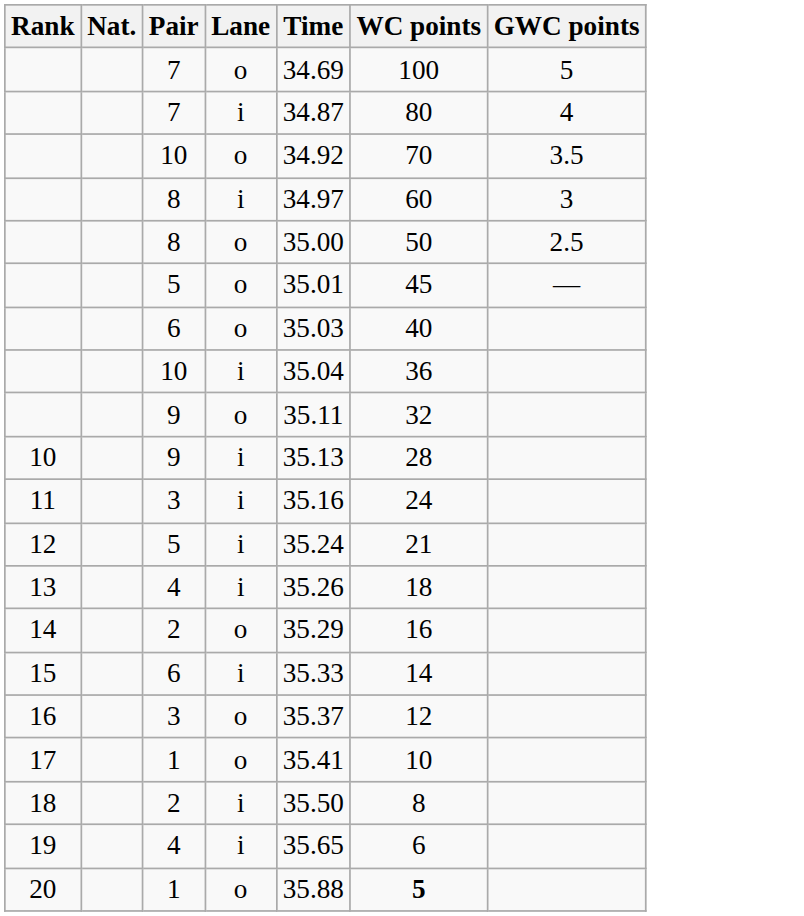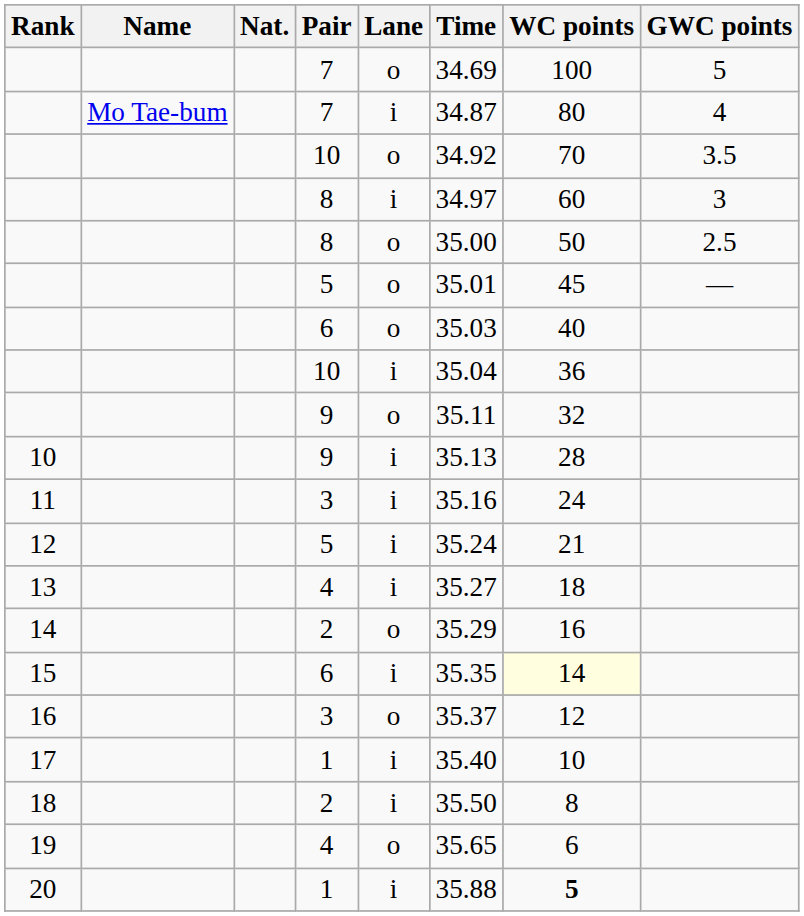+ column: Name | Mo Tae-bum
13 | Time: 35.26 -> 35.27
15 | Time: 35.33 -> 35.35
15 | WC points: no background -> lightyellow background
17 | Lane: o -> i
17 | Time: 35.41 -> 35.40
19 | Lane: i -> o
20 | Lane: o -> i
